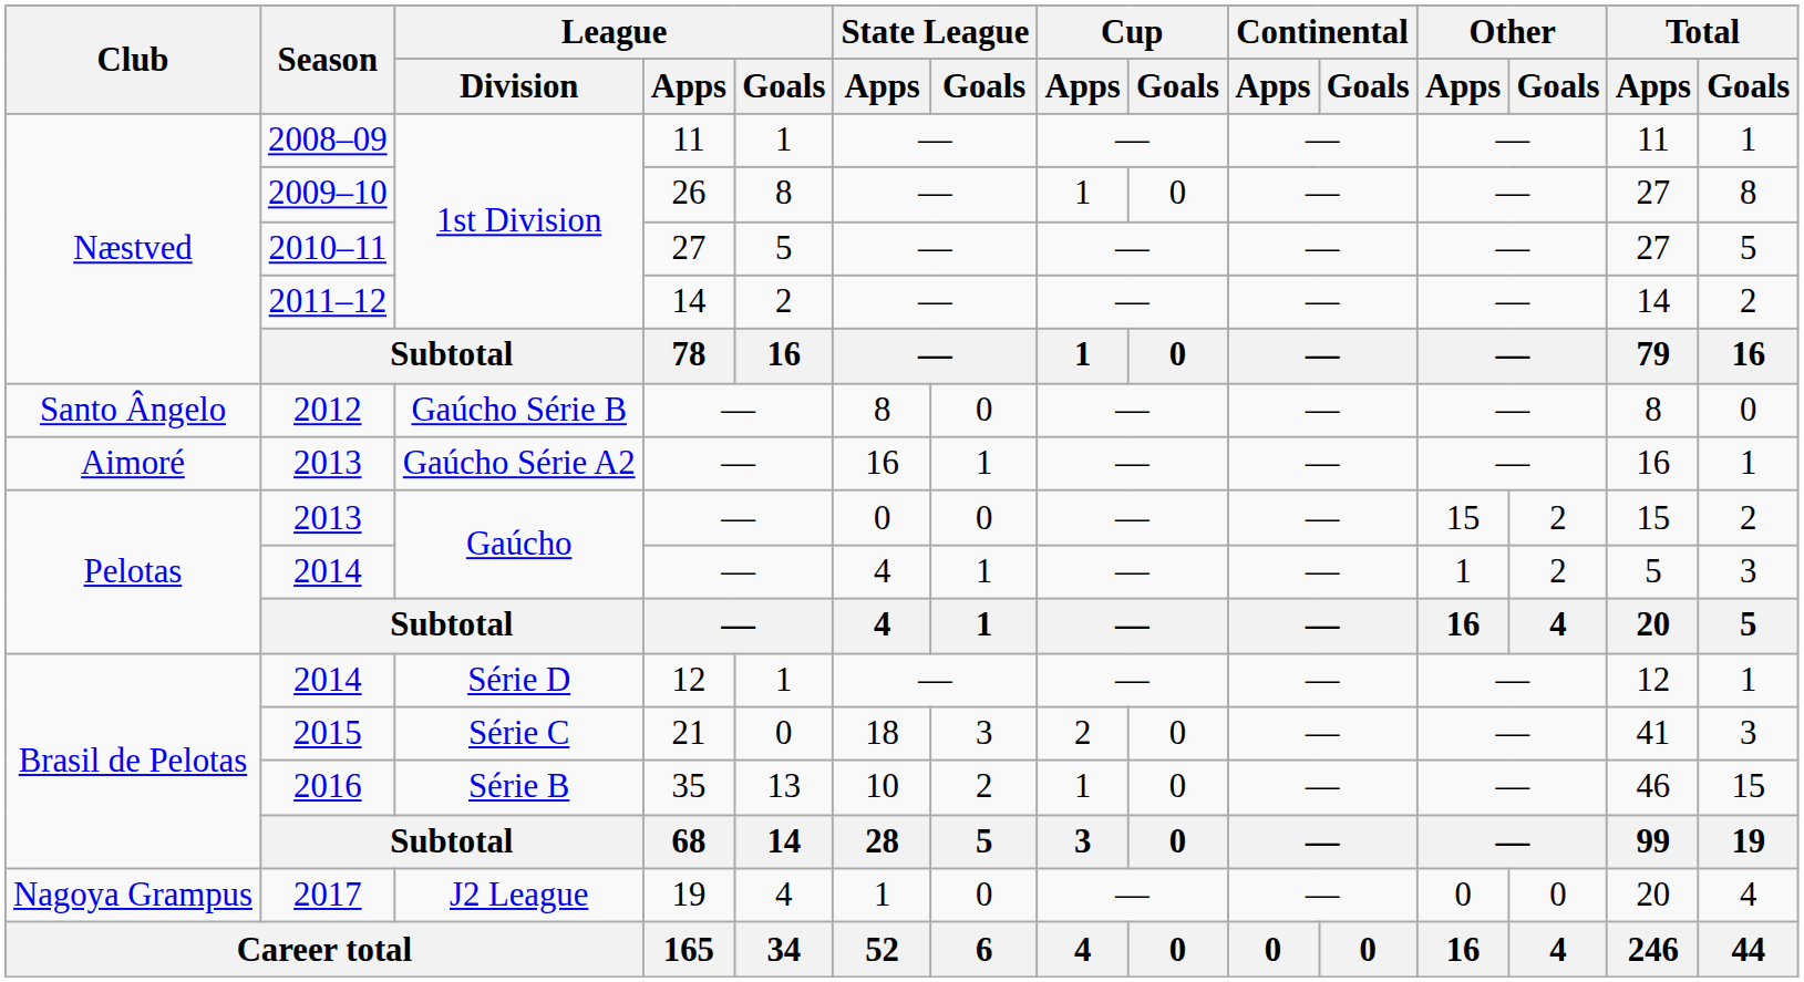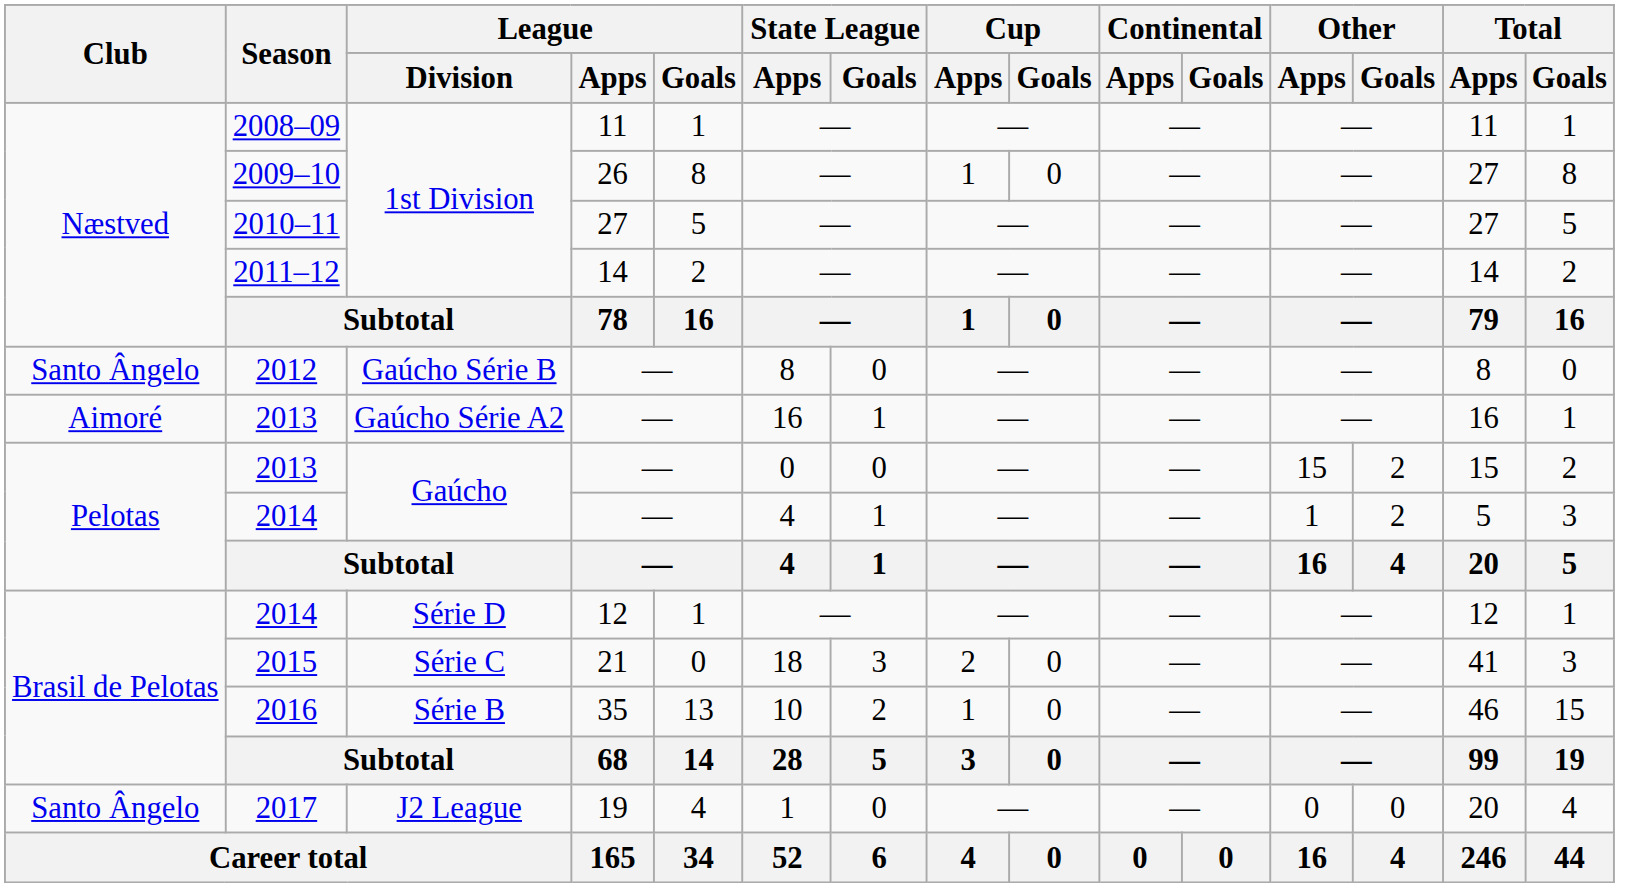2017 | Club: Nagoya Grampus -> Santo Ângelo
